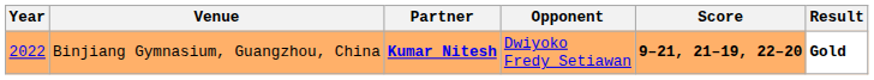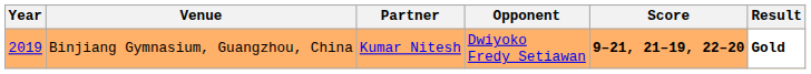Binjiang Gymnasium, Guangzhou, China | Year: 2022 -> 2019
Binjiang Gymnasium, Guangzhou, China | Partner: bold -> normal
